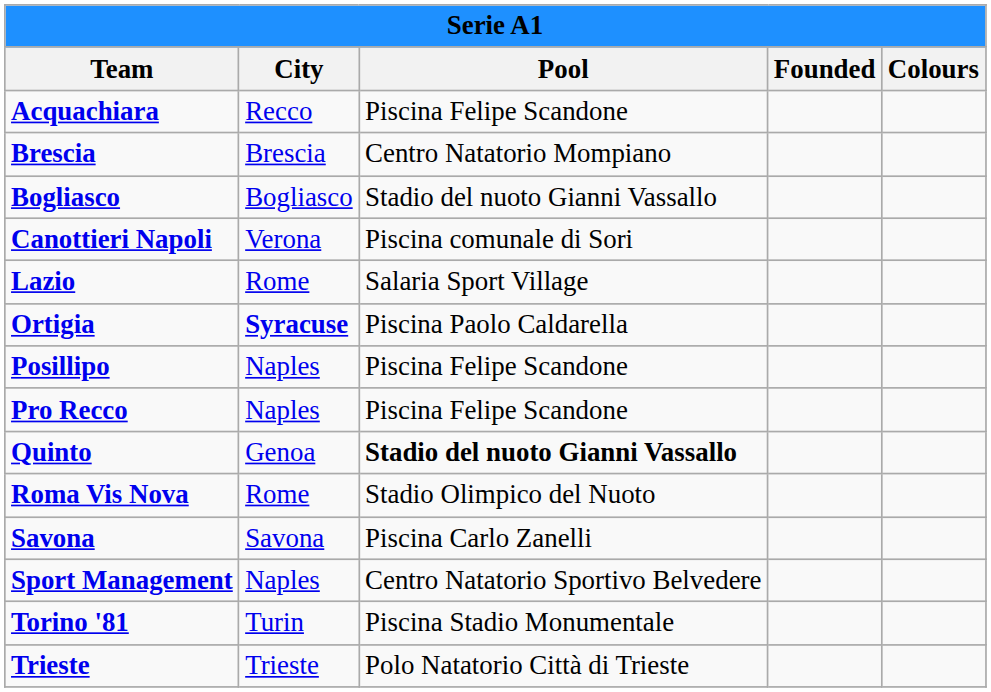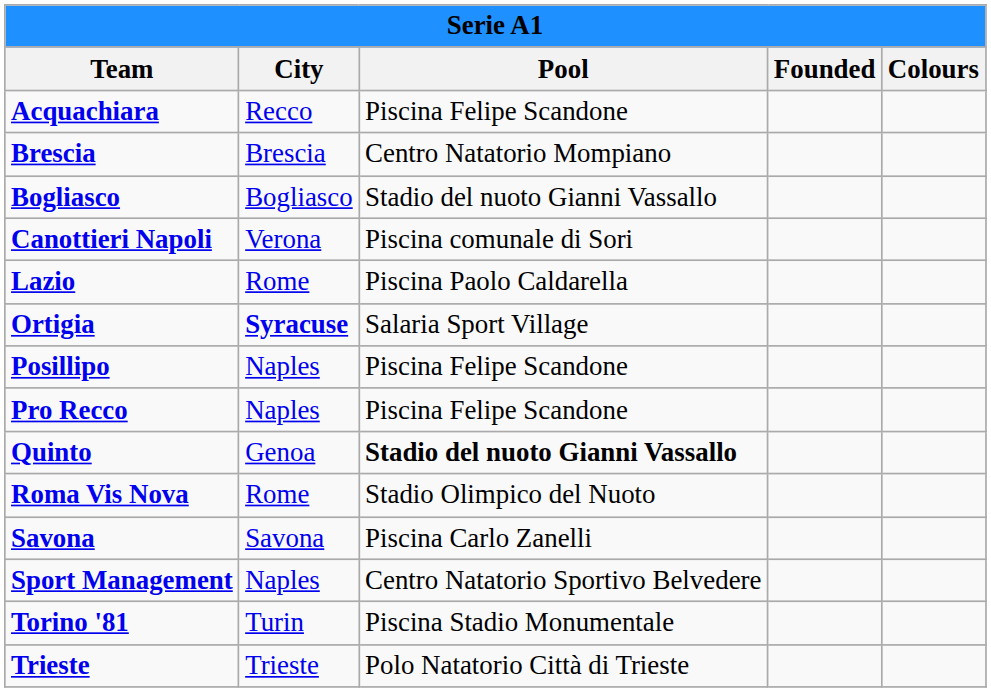Lazio | Pool: Salaria Sport Village -> Piscina Paolo Caldarella
Ortigia | Pool: Piscina Paolo Caldarella -> Salaria Sport Village
